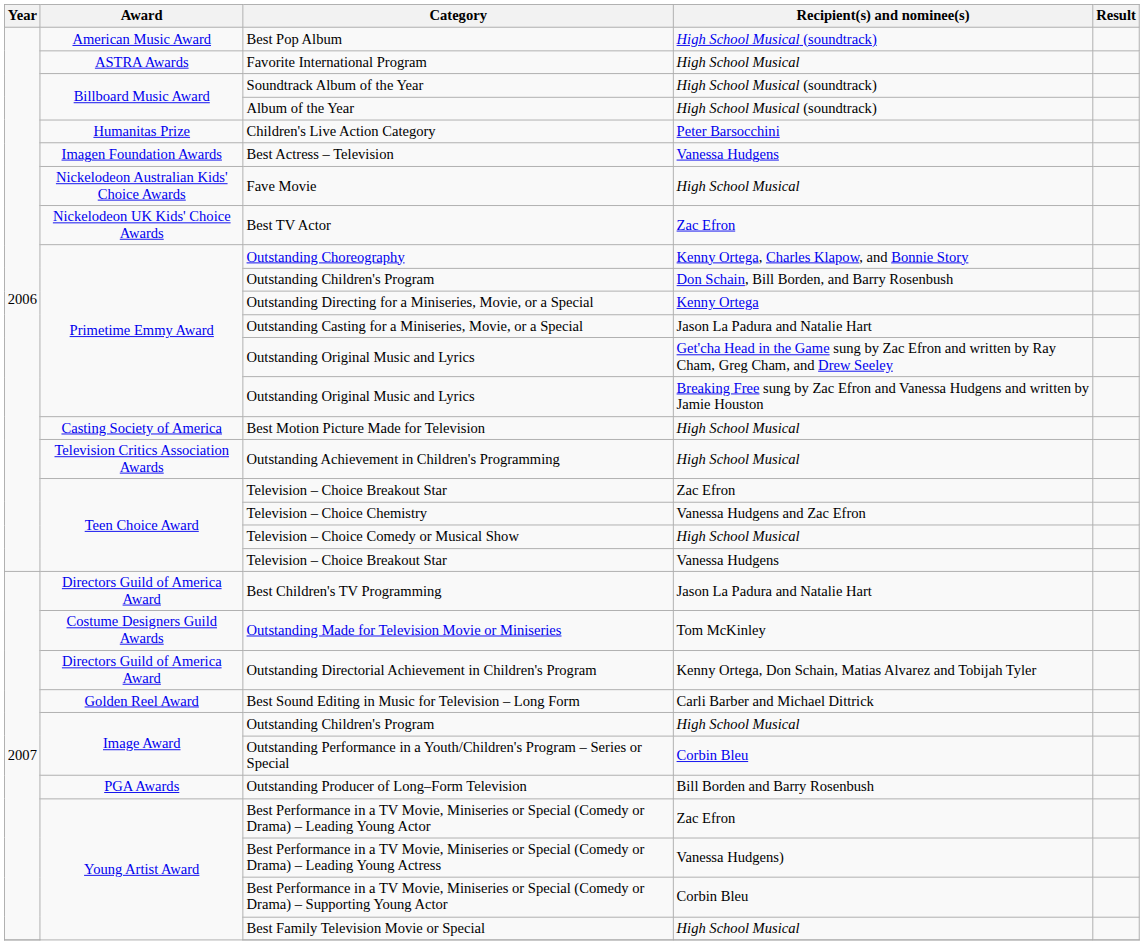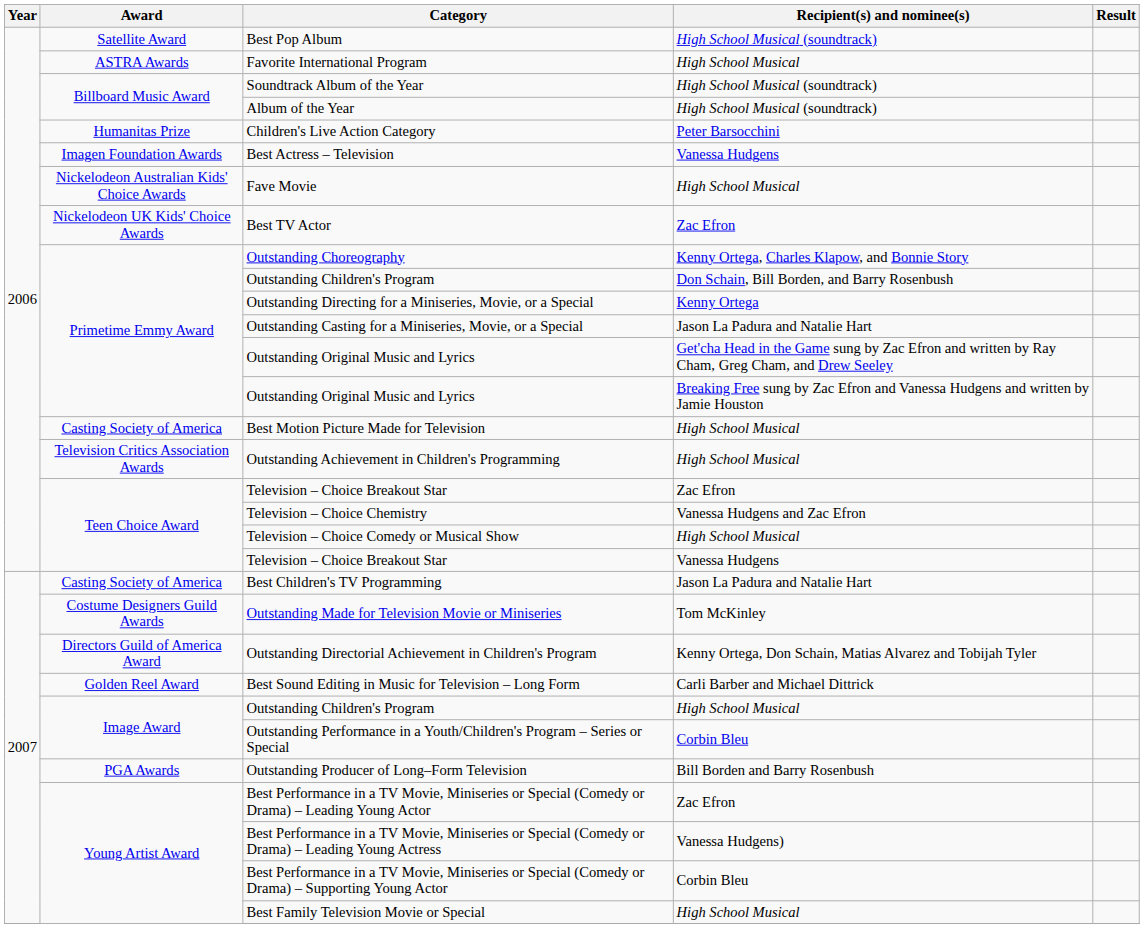Best Pop Album | Award: American Music Award -> Satellite Award
Best Children's TV Programming | Award: Directors Guild of America Award -> Casting Society of America
